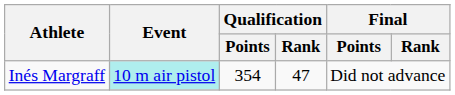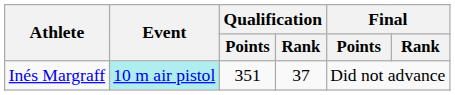Inés Margraff | Qualification / Points: 354 -> 351
Inés Margraff | Qualification / Rank: 47 -> 37
